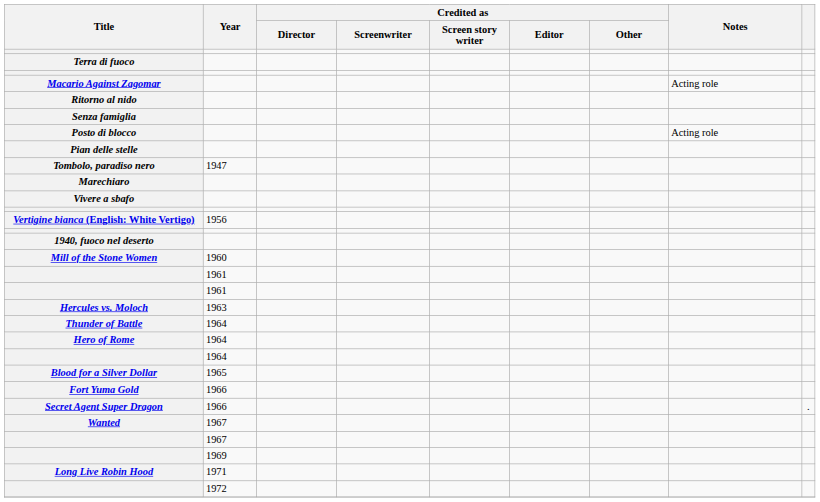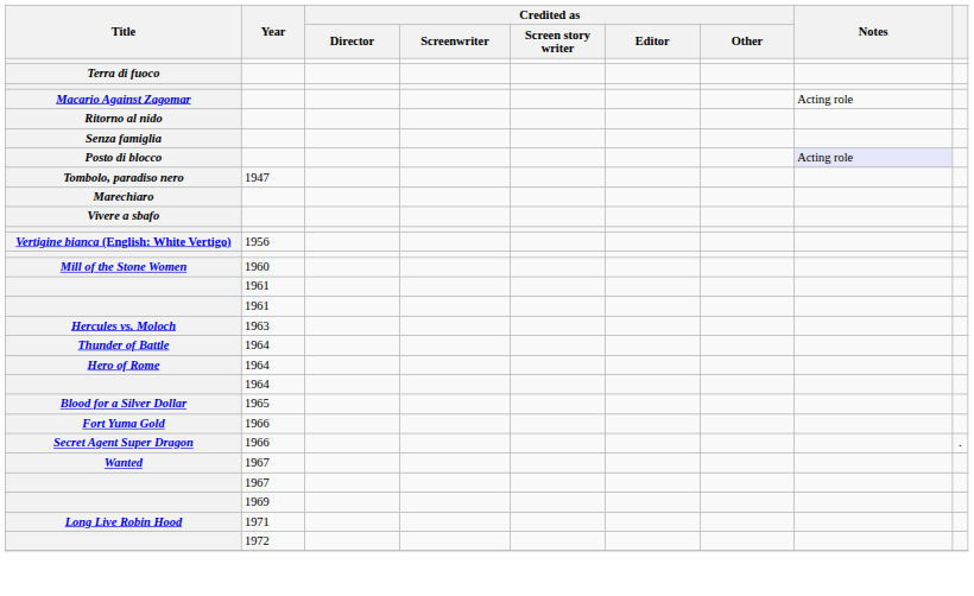Posto di blocco | Notes: no background -> lavender background
- row: Pian delle stelle
- row: 1940, fuoco nel deserto
